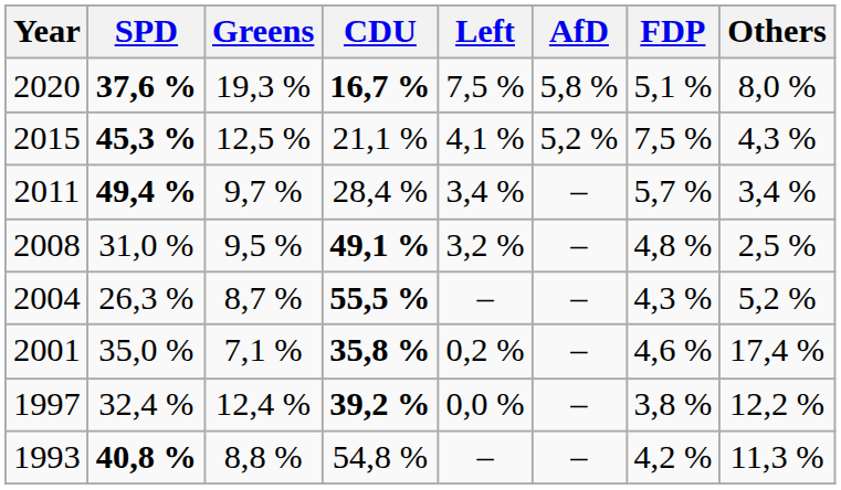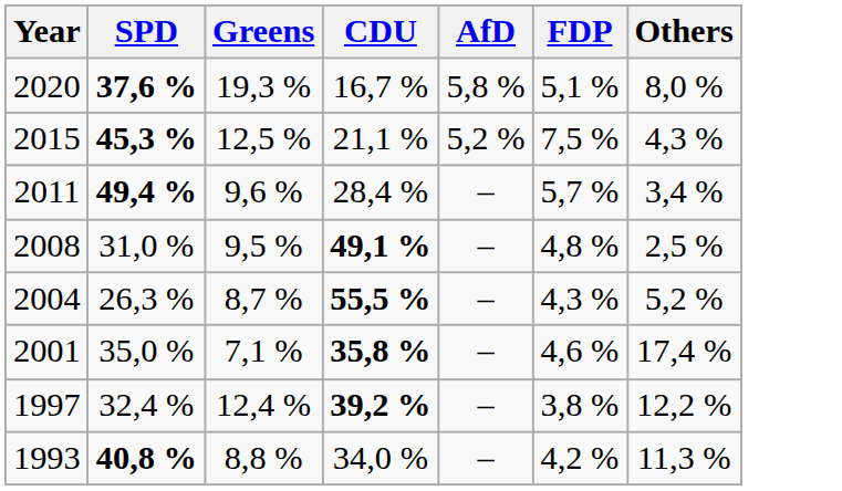- column: Left | 7,5 % | 4,1 % | 3,4 % | 3,2 % | – | 0,2 % | 0,0 % | –
2020 | CDU: bold -> normal
2011 | Greens: 9,7 % -> 9,6 %
1993 | CDU: 54,8 % -> 34,0 %
